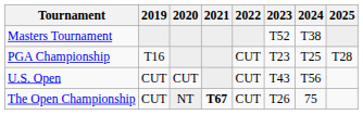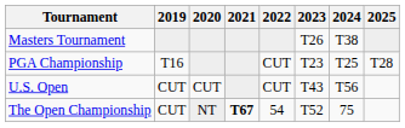Masters Tournament | 2023: T52 -> T26
The Open Championship | 2022: CUT -> 54
The Open Championship | 2023: T26 -> T52
